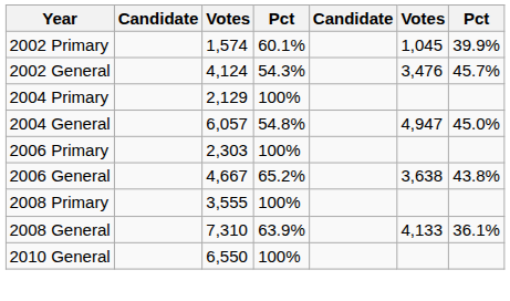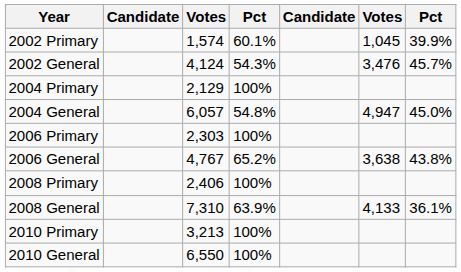2006 General | column 3: 4,667 -> 4,767
2008 Primary | column 3: 3,555 -> 2,406
+ row: 2010 Primary | 3,213 | 100%
